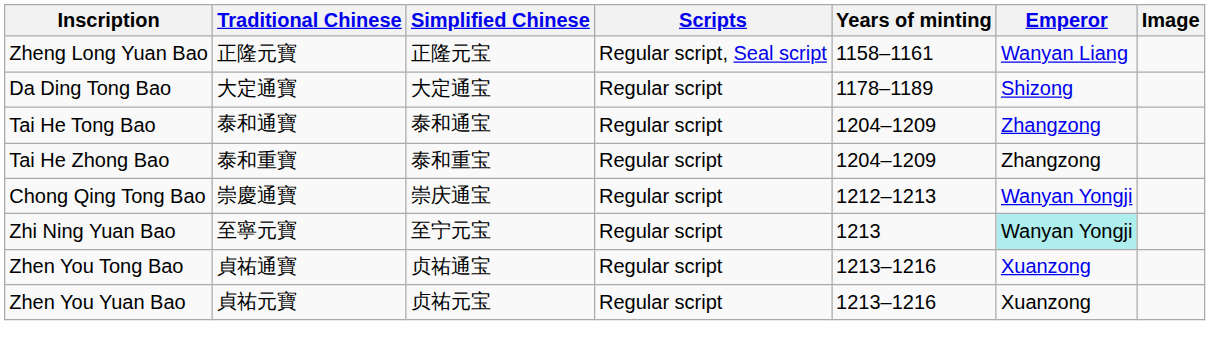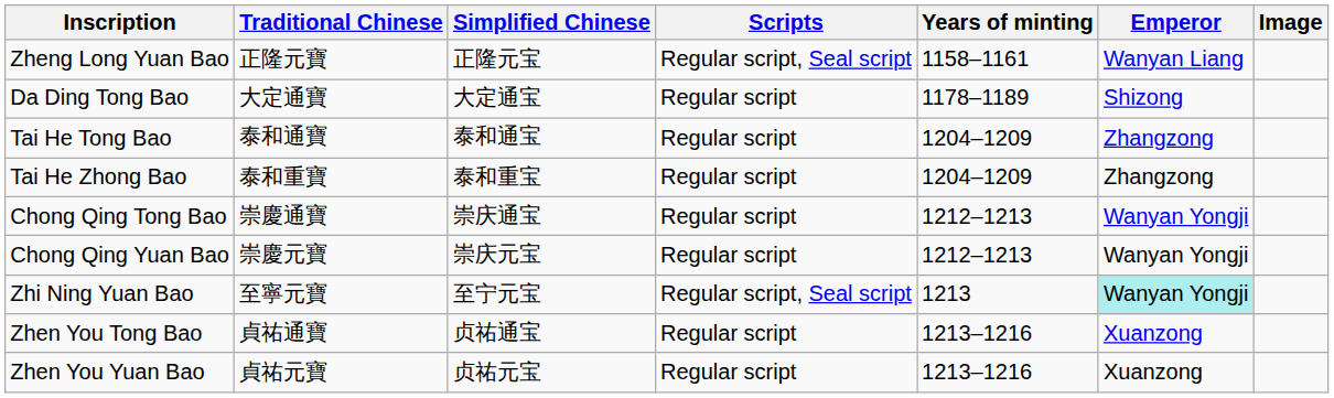+ row: Chong Qing Yuan Bao | 崇慶元寶 | 崇庆元宝 | Regular script | 1212–1213 | Wanyan Yongji
Zhi Ning Yuan Bao | Scripts: Regular script -> Regular script, Seal script
